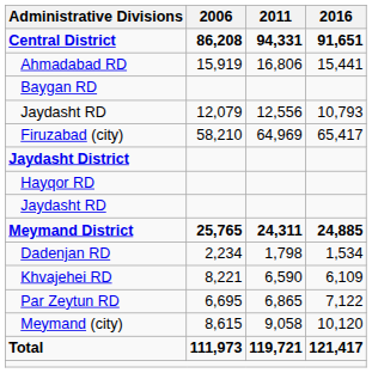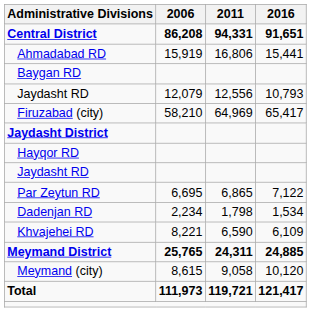rows swapped: Meymand District <-> Par Zeytun RD
